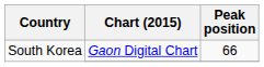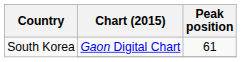South Korea / Gaon Digital Chart | Peak position: 66 -> 61
